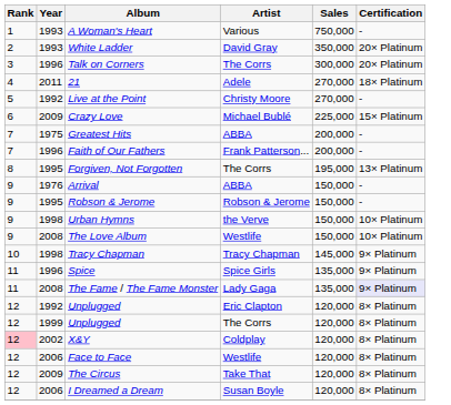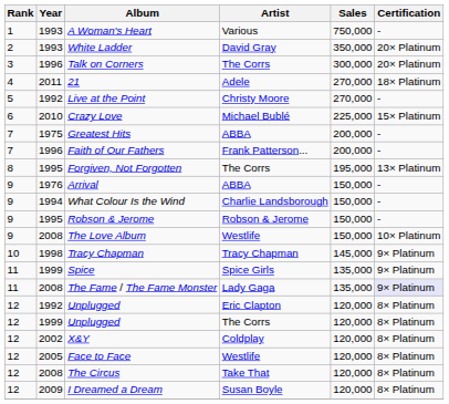Crazy Love | Year: 2009 -> 2010
+ row: 9 | 1994 | What Colour Is the Wind | Charlie Landsborough | 150,000 | -
- row: 9 | 1998 | Urban Hymns | the Verve | 150,000 | 10× Platinum
Spice | Year: 1996 -> 1999
X&Y | Rank: pink background -> no background
Face to Face | Year: 2006 -> 2005
The Circus | Year: 2009 -> 2008
I Dreamed a Dream | Year: 2006 -> 2009
